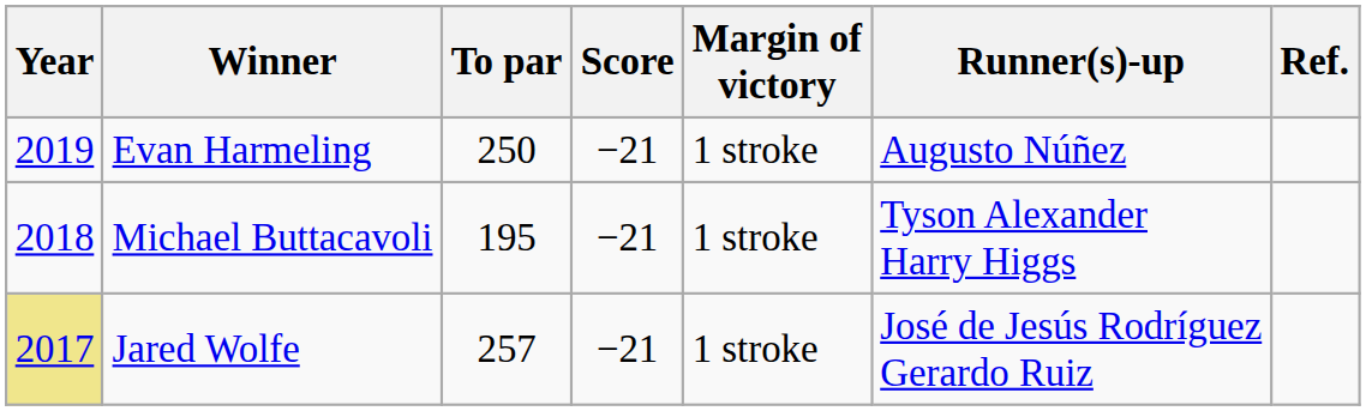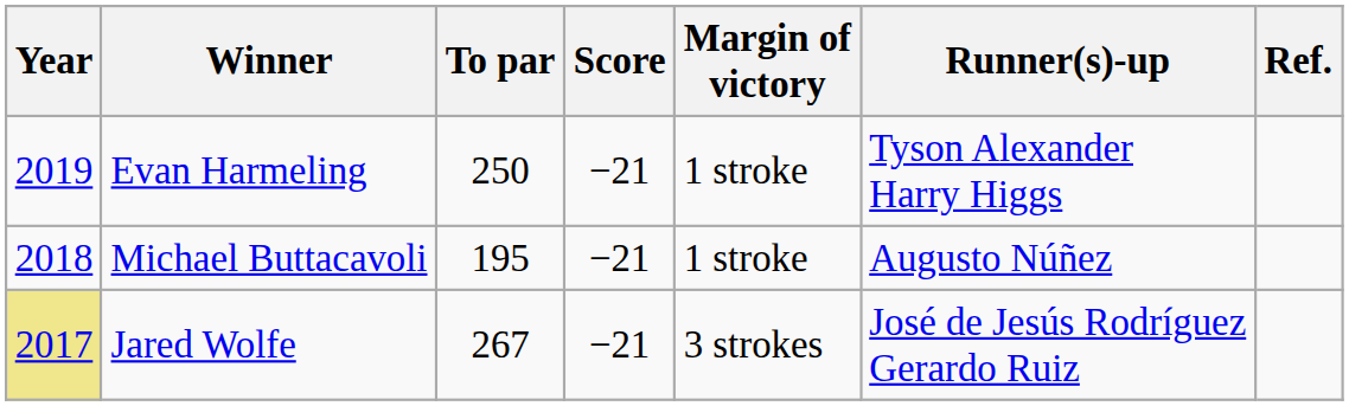Evan Harmeling | Runner(s)-up: Augusto Núñez -> Tyson Alexander Harry Higgs
Michael Buttacavoli | Runner(s)-up: Tyson Alexander Harry Higgs -> Augusto Núñez
Jared Wolfe | To par: 257 -> 267
Jared Wolfe | Margin of victory: 1 stroke -> 3 strokes
